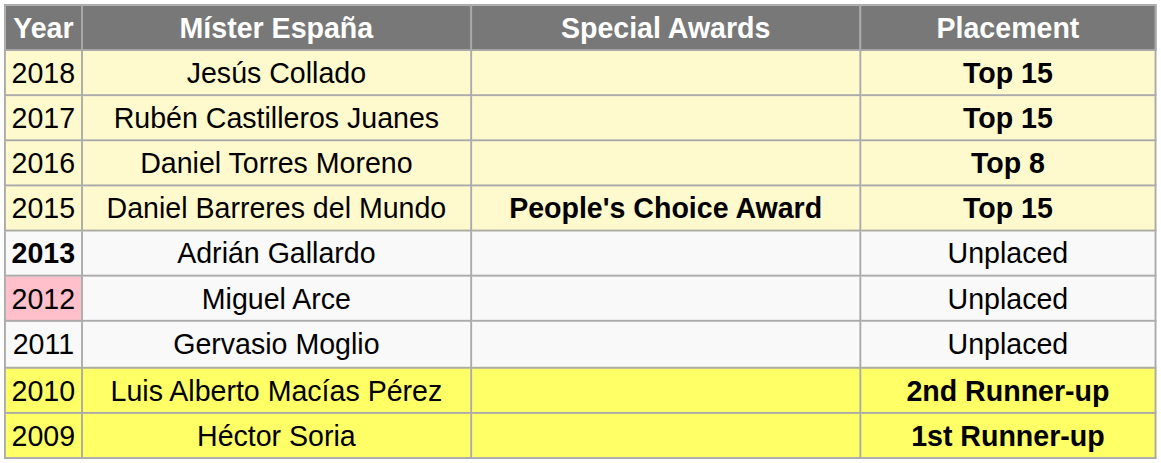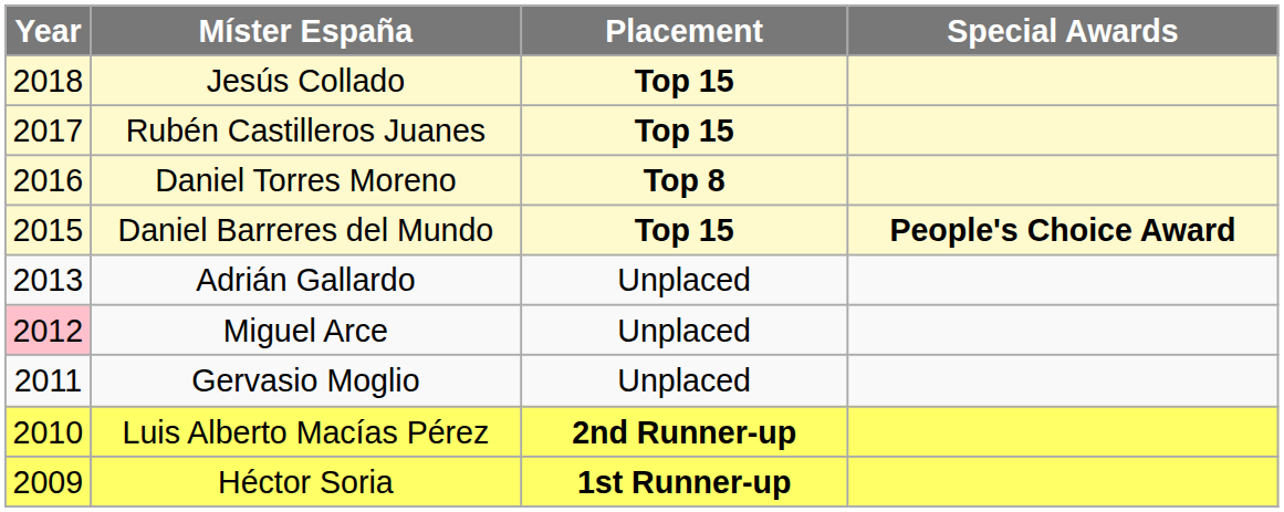columns swapped: Placement <-> Special Awards
Adrián Gallardo | Year: bold -> normal
